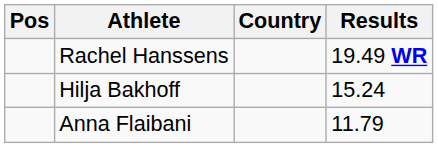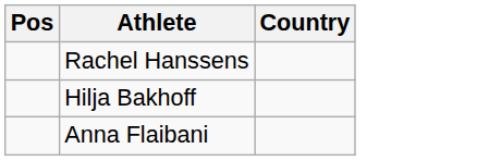- column: Results | 19.49 WR | 15.24 | 11.79
